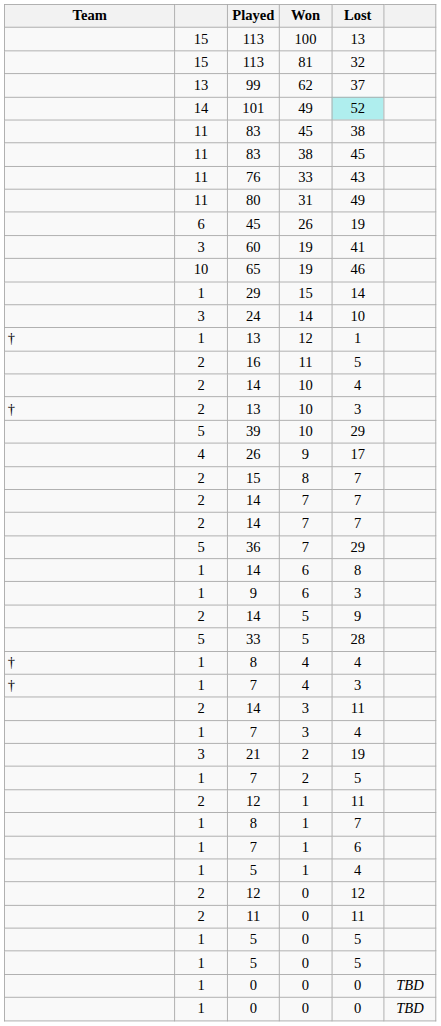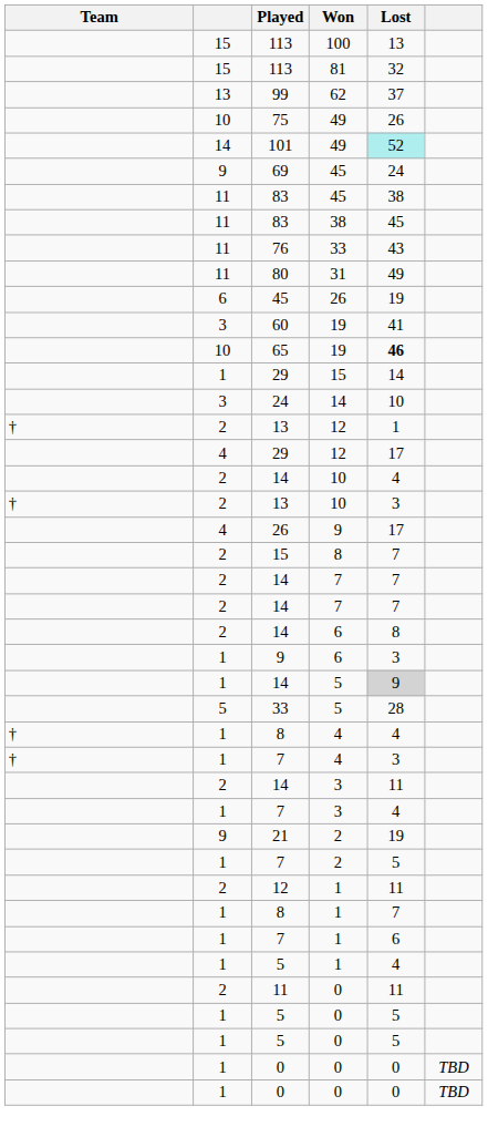+ row: 10 | 75 | 49 | 26
+ row: 9 | 69 | 45 | 24
65 | Lost: normal -> bold
13 / 12 | column 2: 1 -> 2
+ row: 4 | 29 | 12 | 17
- row: 2 | 16 | 11 | 5
- row: 5 | 39 | 10 | 29
- row: 5 | 36 | 7 | 29
14 / 6 | column 2: 1 -> 2
14 / 5 | column 2: 2 -> 1
14 / 5 | Lost: no background -> lightgrey background
21 | column 2: 3 -> 9
- row: 2 | 12 | 0 | 12
